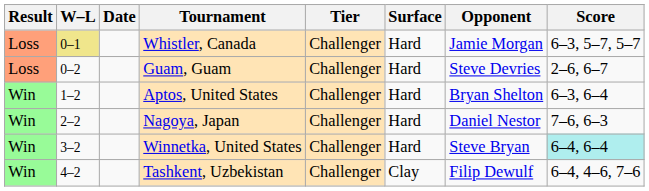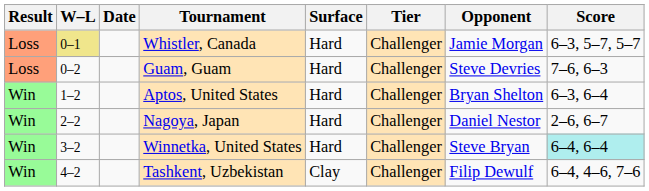columns swapped: Tier <-> Surface
Guam, Guam | Score: 2–6, 6–7 -> 7–6, 6–3
Nagoya, Japan | Score: 7–6, 6–3 -> 2–6, 6–7
